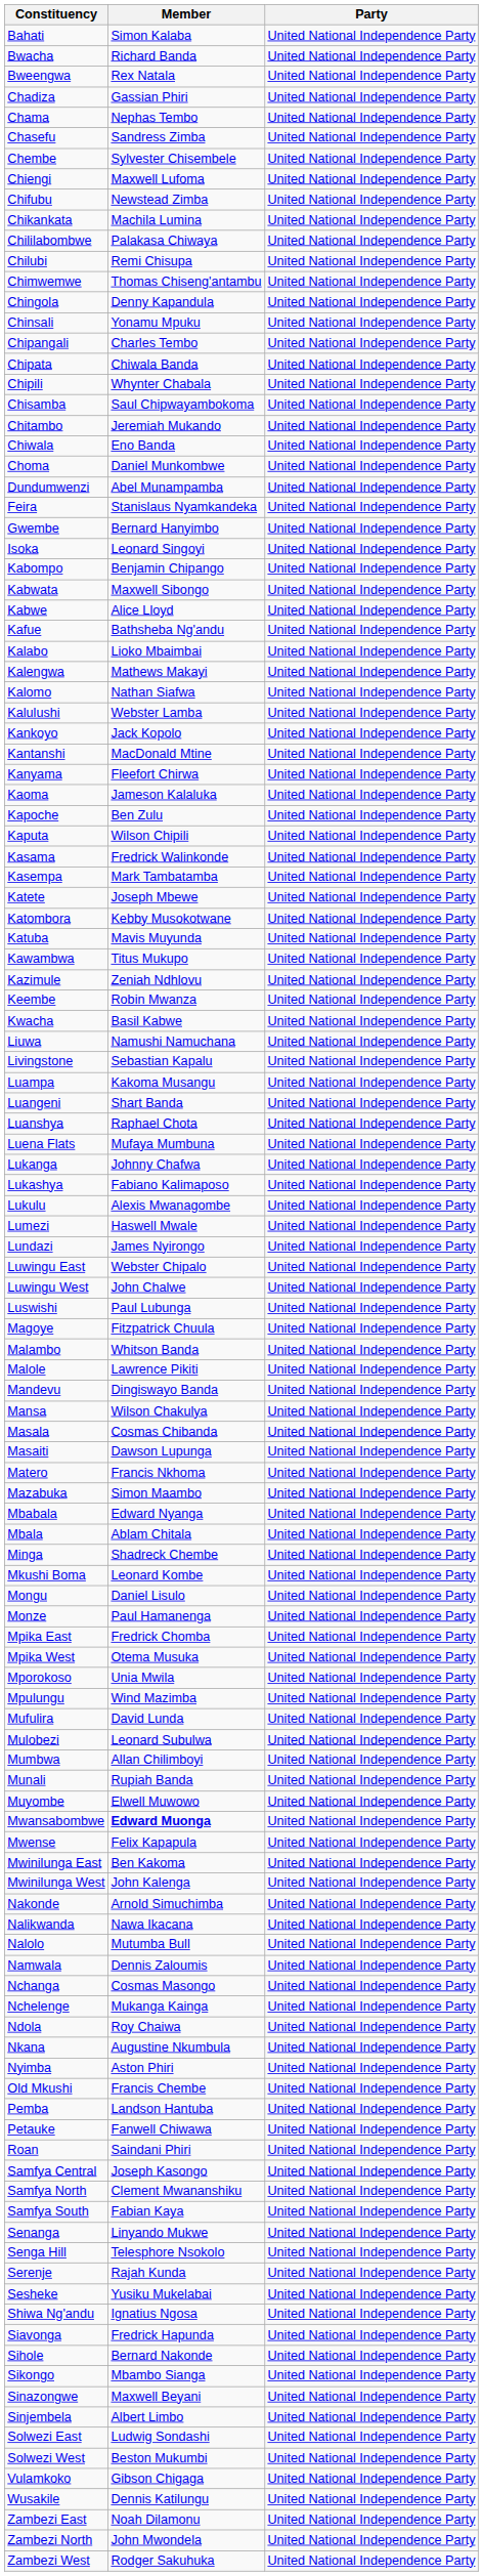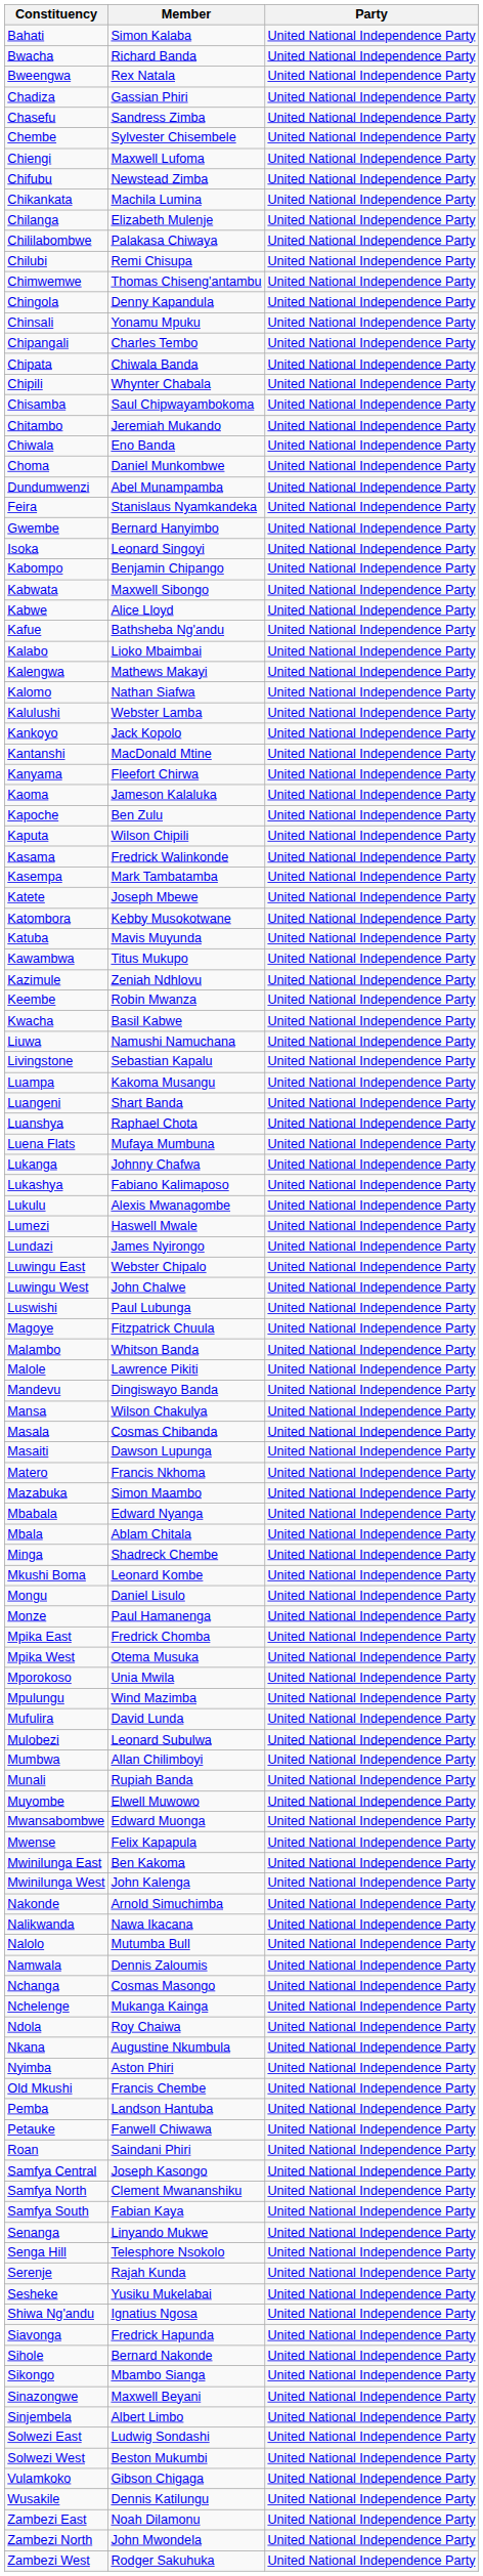- row: Chama | Nephas Tembo | United National Independence Party
+ row: Chilanga | Elizabeth Mulenje | United National Independence Party
Mwansabombwe | Member: bold -> normal
